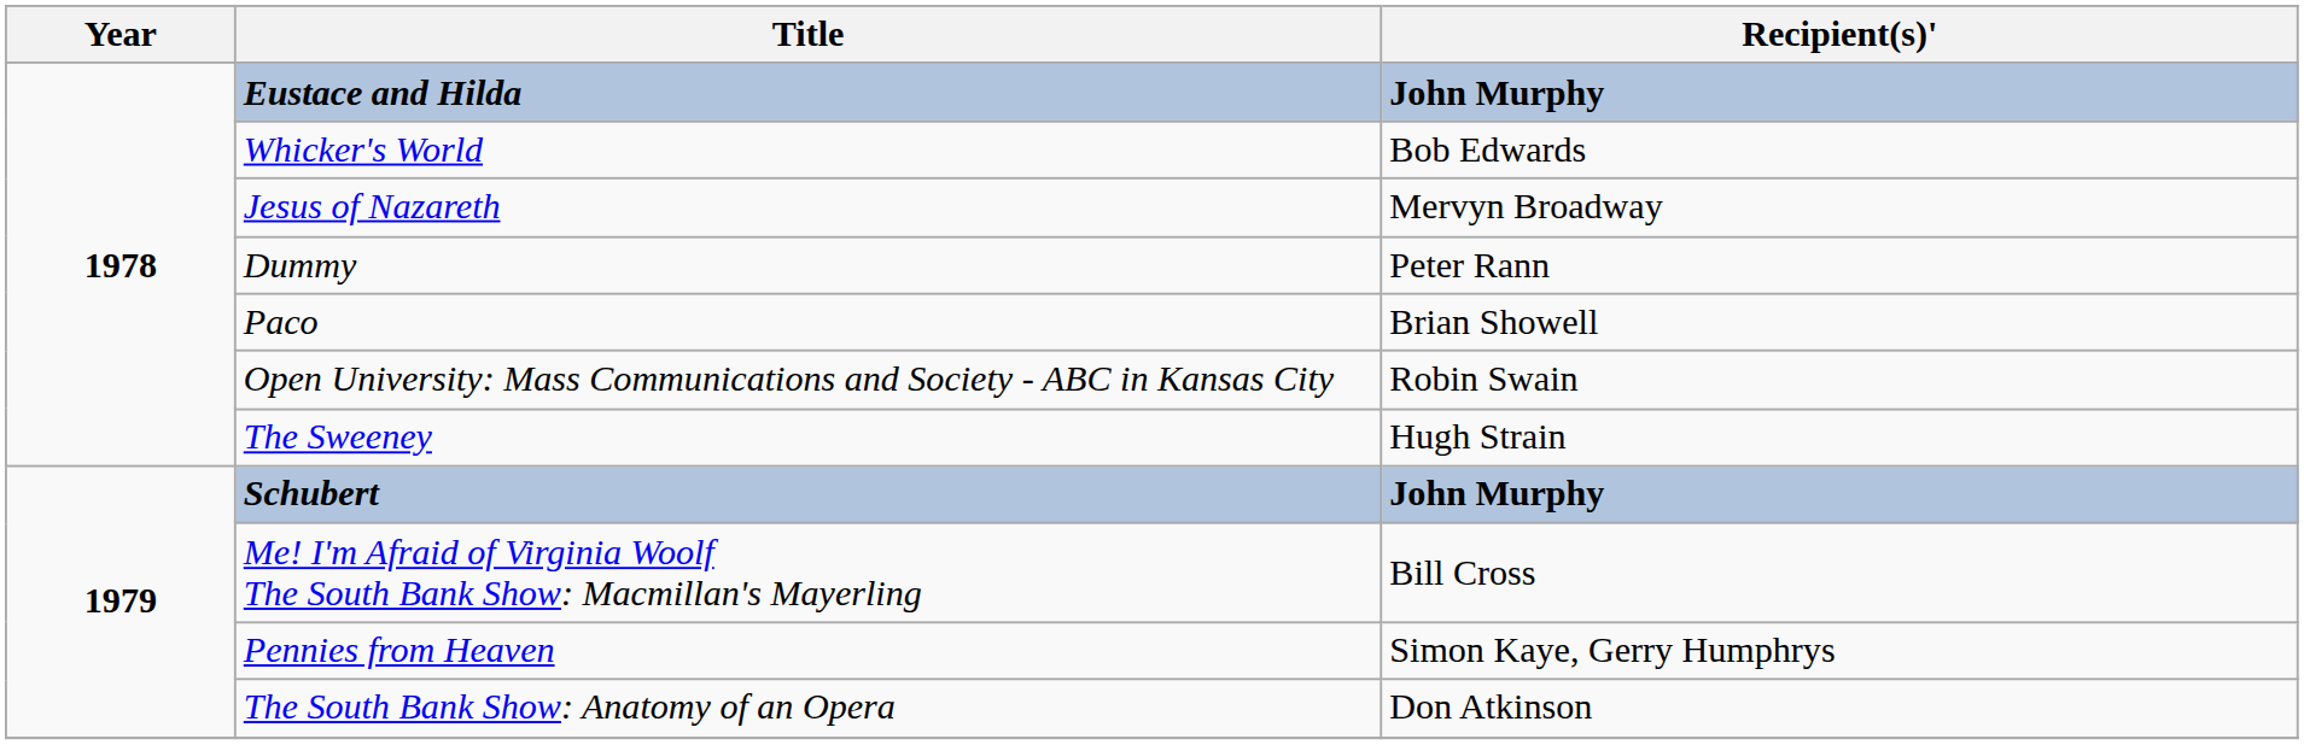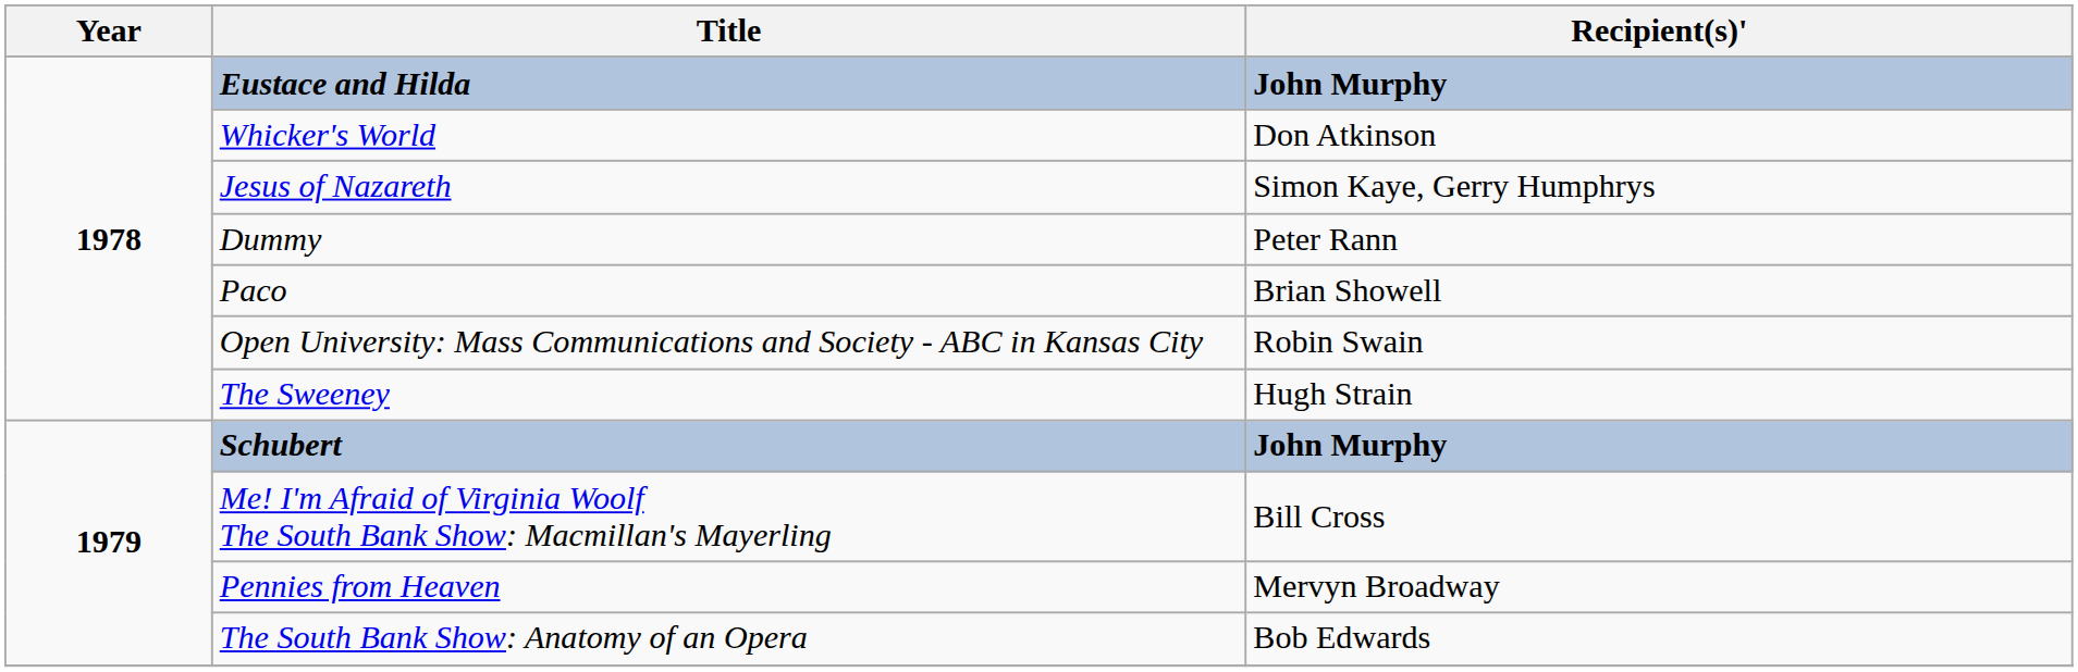Whicker's World | Recipient(s)': Bob Edwards -> Don Atkinson
Jesus of Nazareth | Recipient(s)': Mervyn Broadway -> Simon Kaye, Gerry Humphrys
Pennies from Heaven | Recipient(s)': Simon Kaye, Gerry Humphrys -> Mervyn Broadway
The South Bank Show: Anatomy of an Opera | Recipient(s)': Don Atkinson -> Bob Edwards
